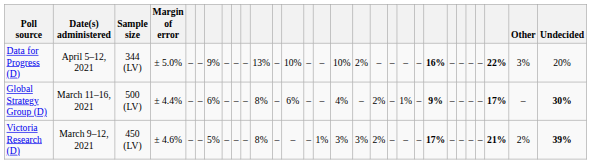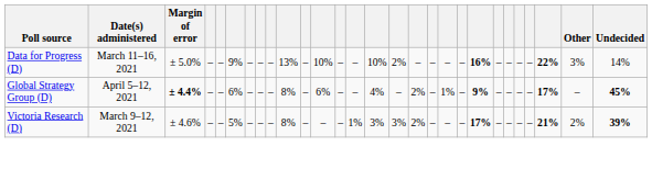- column: Sample size | 344 (LV) | 500 (LV) | 450 (LV)
Data for Progress (D) | Date(s) administered: April 5–12, 2021 -> March 11–16, 2021
Data for Progress (D) | Undecided: 20% -> 14%
Global Strategy Group (D) | Date(s) administered: March 11–16, 2021 -> April 5–12, 2021
Global Strategy Group (D) | Margin of error: normal -> bold
Global Strategy Group (D) | Undecided: 30% -> 45%
